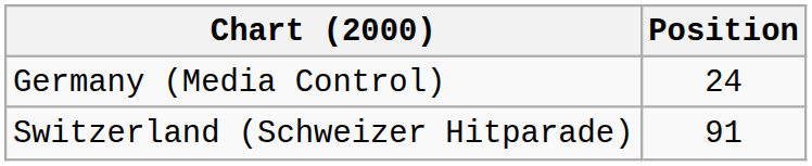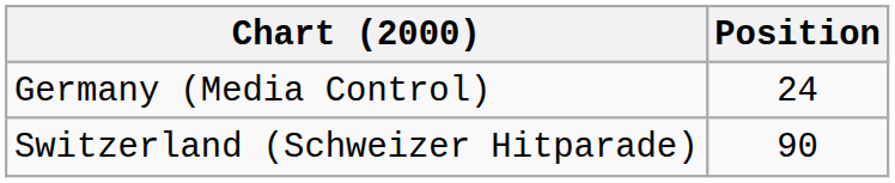Switzerland (Schweizer Hitparade) | Position: 91 -> 90
